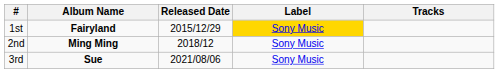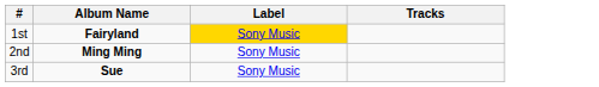- column: Released Date | 2015/12/29 | 2018/12 | 2021/08/06
